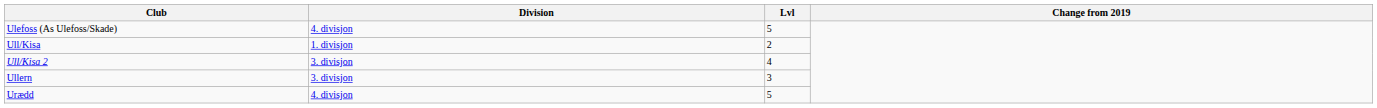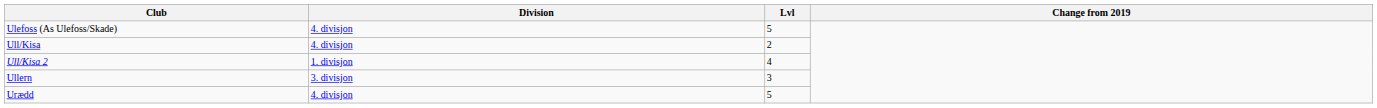Ull/Kisa | Division: 1. divisjon -> 4. divisjon
Ull/Kisa 2 | Division: 3. divisjon -> 1. divisjon
